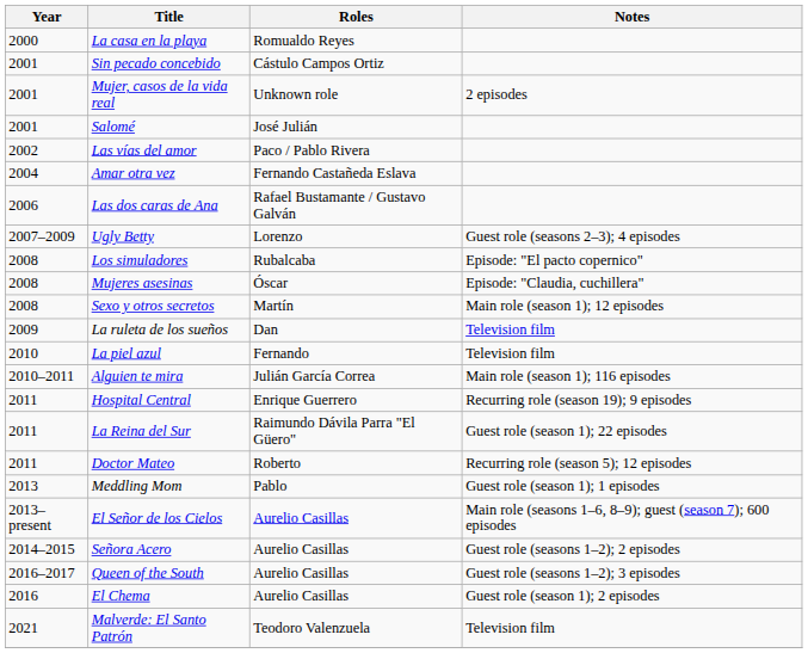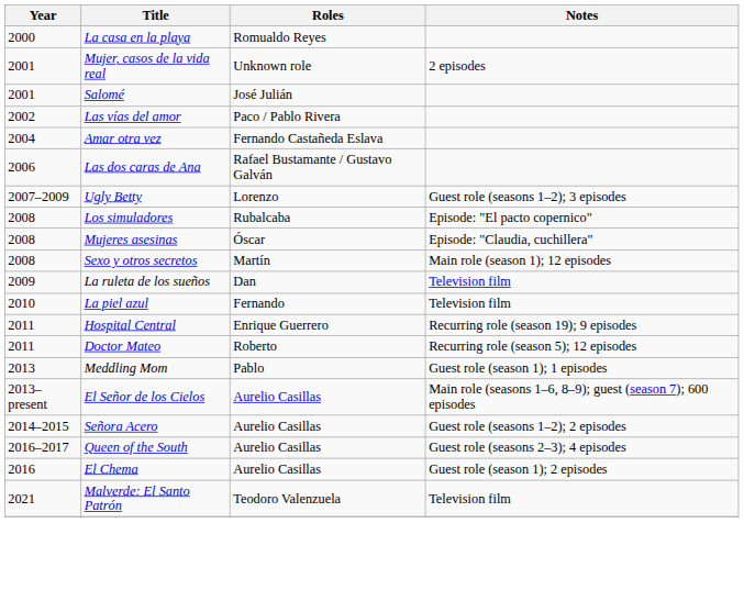- row: 2001 | Sin pecado concebido | Cástulo Campos Ortiz
Ugly Betty | Notes: Guest role (seasons 2–3); 4 episodes -> Guest role (seasons 1–2); 3 episodes
- row: 2010–2011 | Alguien te mira | Julián García Correa | Main role (season 1); 116 episodes
- row: 2011 | La Reina del Sur | Raimundo Dávila Parra "El Güero" | Guest role (season 1); 22 episodes
Queen of the South | Notes: Guest role (seasons 1–2); 3 episodes -> Guest role (seasons 2–3); 4 episodes
